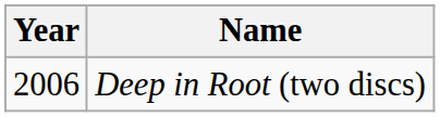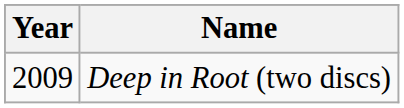Deep in Root (two discs) | Year: 2006 -> 2009
